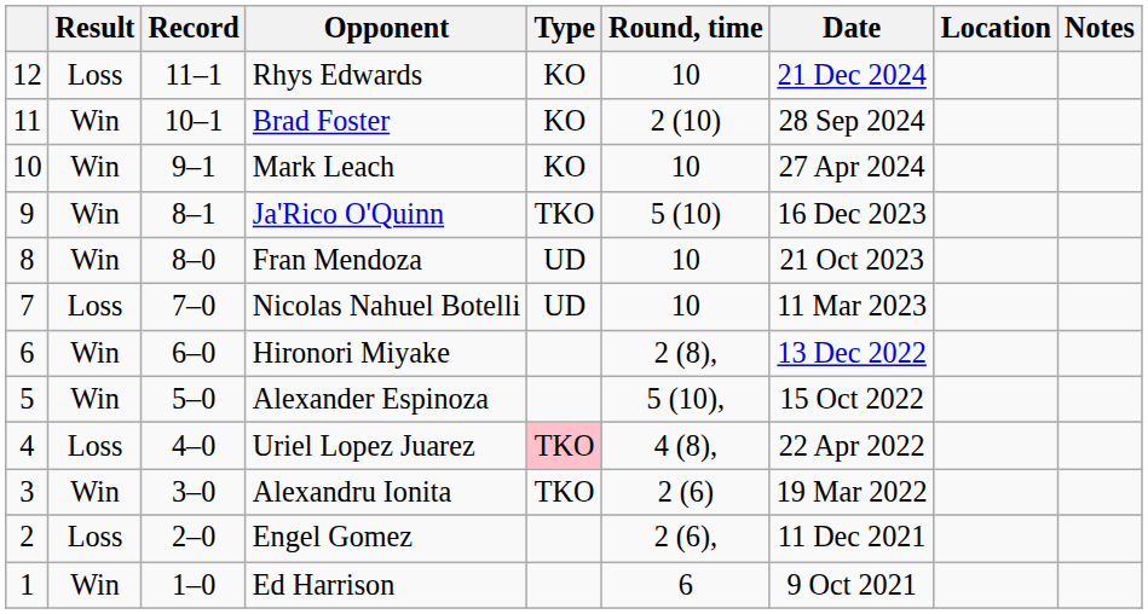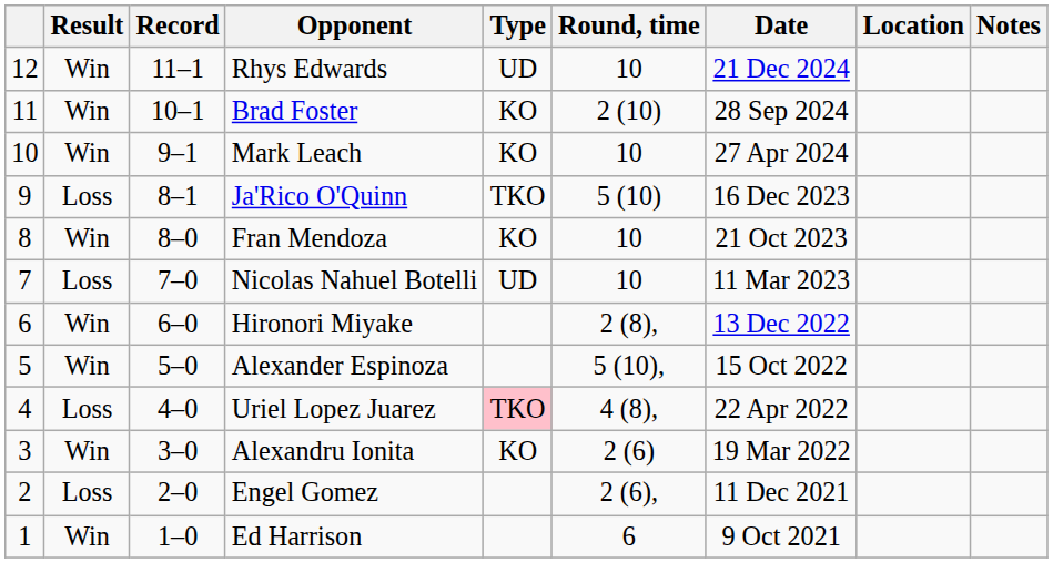Rhys Edwards | Result: Loss -> Win
Rhys Edwards | Type: KO -> UD
Ja'Rico O'Quinn | Result: Win -> Loss
Fran Mendoza | Type: UD -> KO
Alexandru Ionita | Type: TKO -> KO
